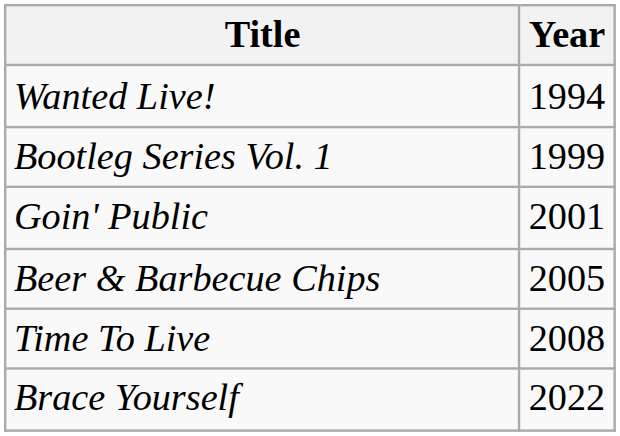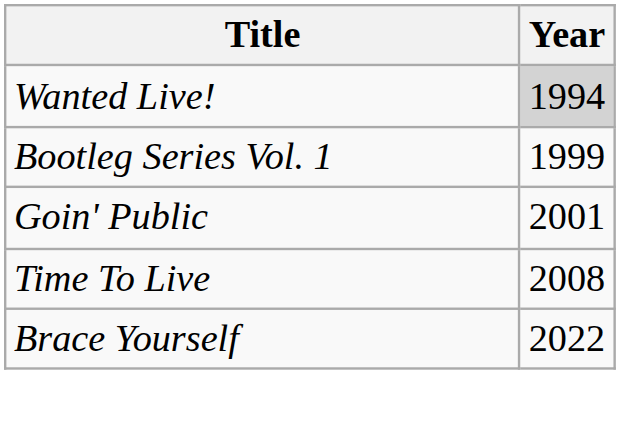Wanted Live! | Year: no background -> lightgrey background
- row: Beer & Barbecue Chips | 2005
